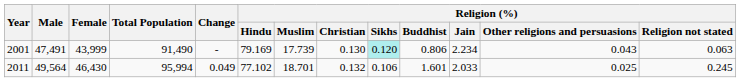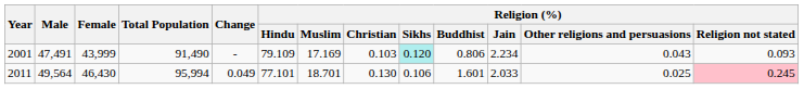2001 | Religion (%) / Hindu: 79.169 -> 79.109
2001 | Religion (%) / Muslim: 17.739 -> 17.169
2001 | Religion (%) / Christian: 0.130 -> 0.103
2001 | Religion (%) / Religion not stated: 0.063 -> 0.093
2011 | Religion (%) / Hindu: 77.102 -> 77.101
2011 | Religion (%) / Christian: 0.132 -> 0.130
2011 | Religion (%) / Religion not stated: no background -> pink background
